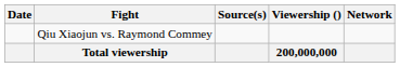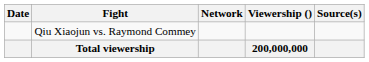columns swapped: Network <-> Source(s)
